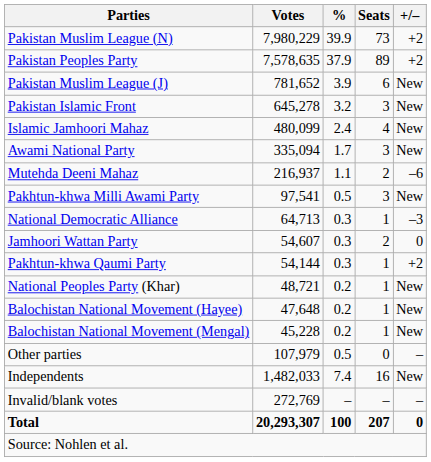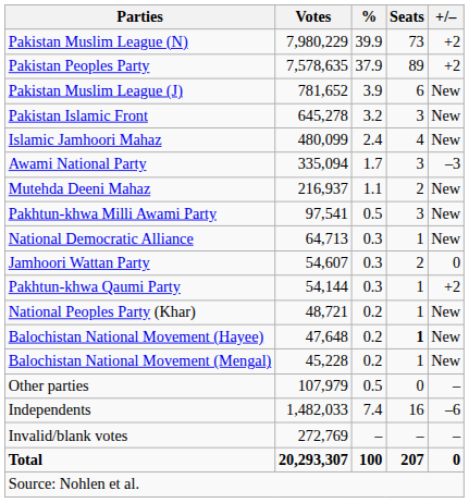Awami National Party | +/–: New -> –3
Mutehda Deeni Mahaz | +/–: –6 -> New
National Democratic Alliance | +/–: –3 -> New
Balochistan National Movement (Hayee) | Seats: normal -> bold
Independents | +/–: New -> –6
